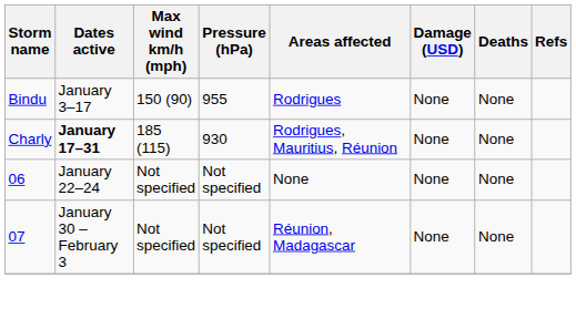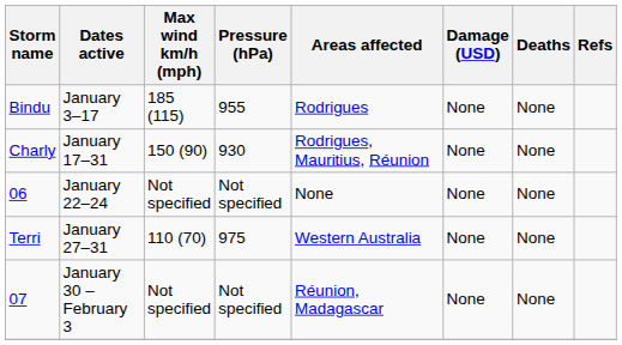Bindu | Max wind km/h (mph): 150 (90) -> 185 (115)
Charly | Dates active: bold -> normal
Charly | Max wind km/h (mph): 185 (115) -> 150 (90)
+ row: Terri | January 27–31 | 110 (70) | 975 | Western Australia | None | None
